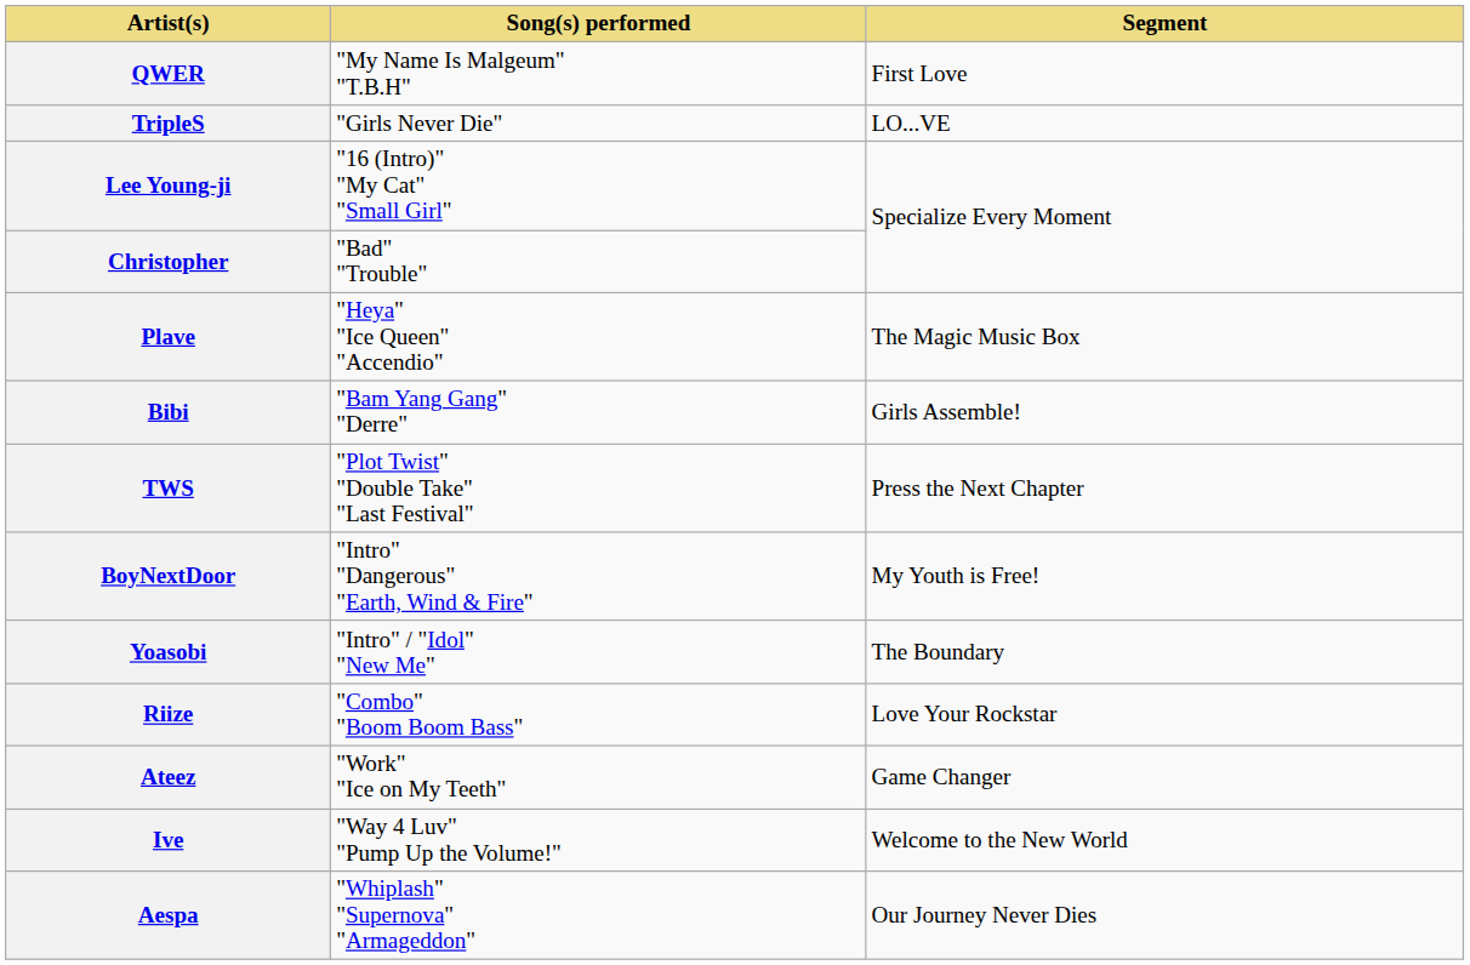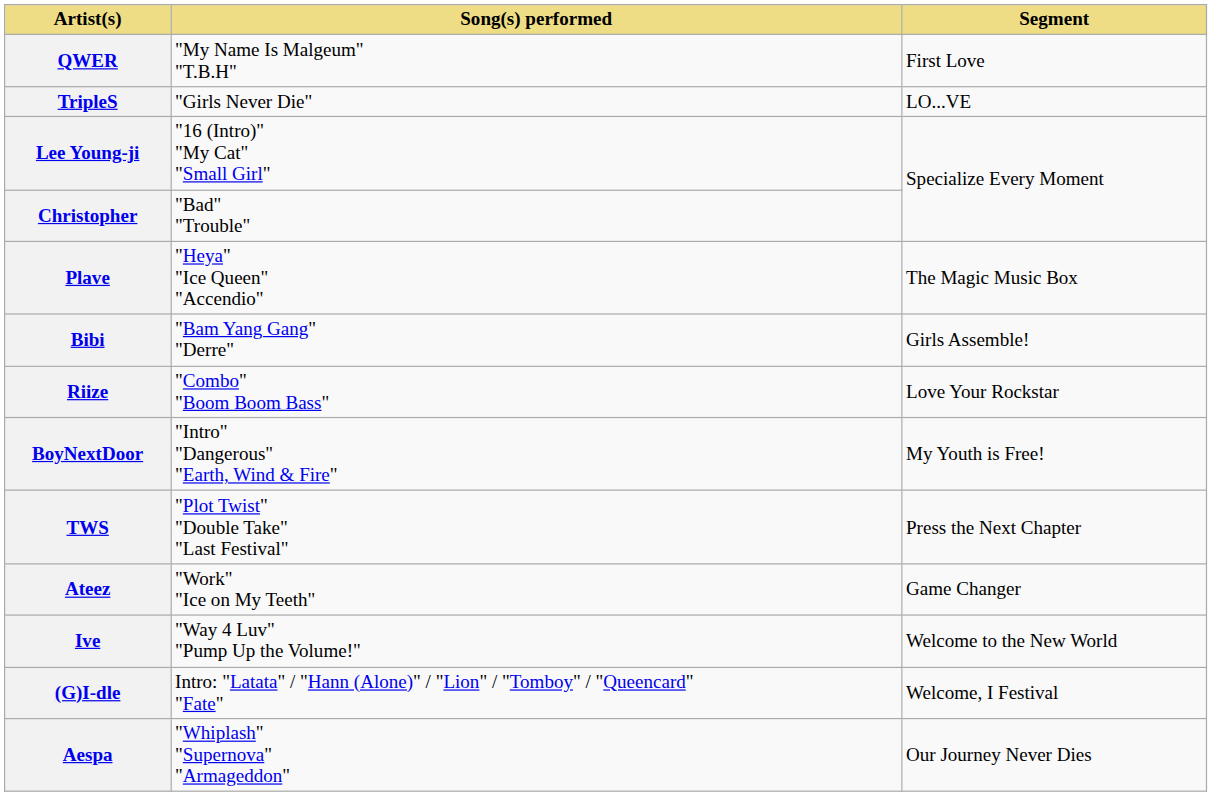rows swapped: TWS <-> Riize
- row: Yoasobi | "Intro" / "Idol" "New Me" | The Boundary
+ row: (G)I-dle | Intro: "Latata" / "Hann (Alone)" / "Lion" / "Tomboy" / "Queencard" "Fate" | Welcome, I Festival
